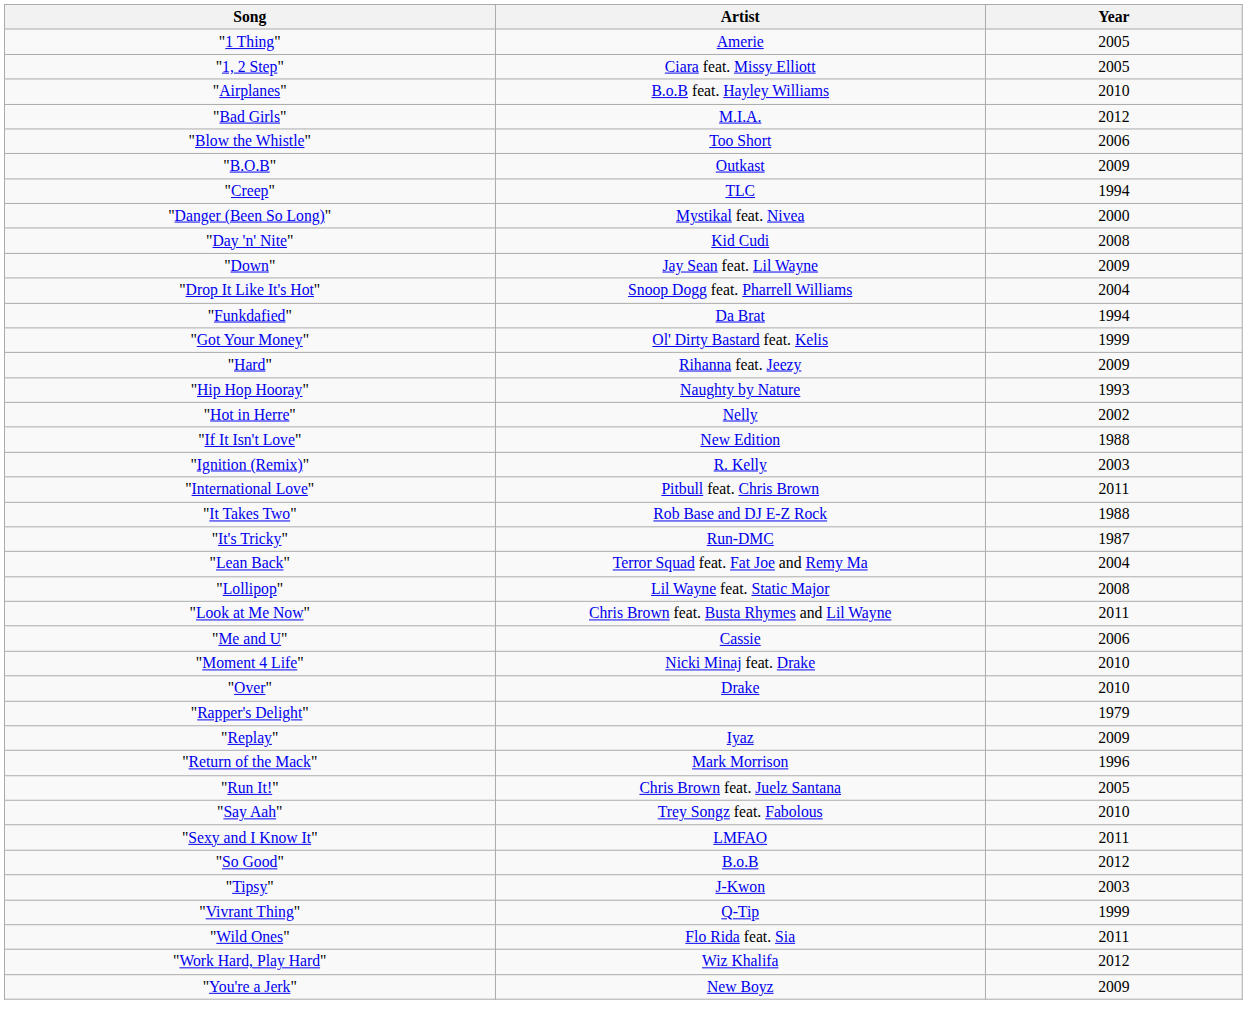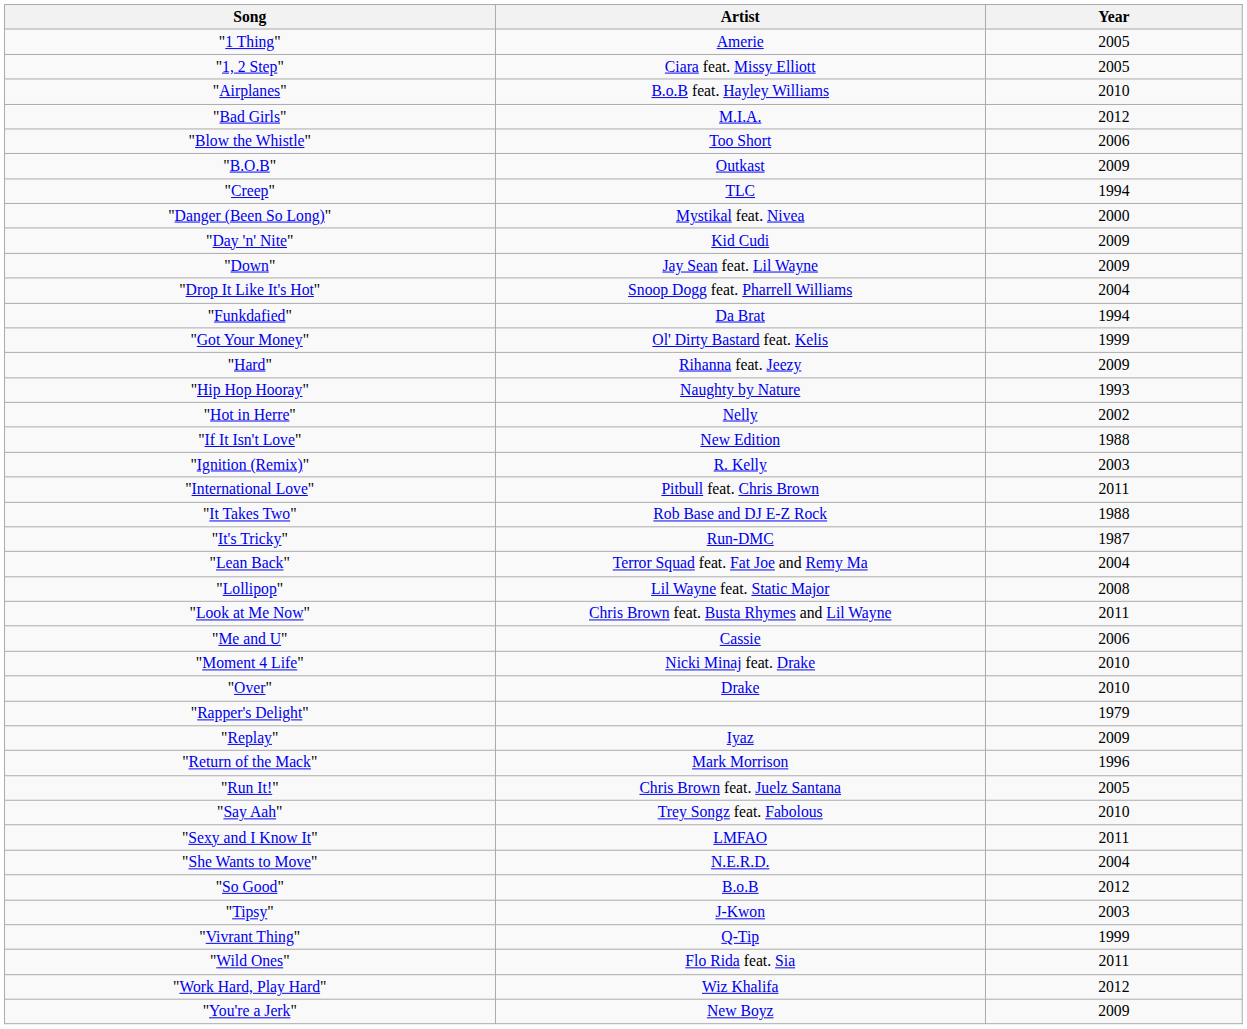"Day 'n' Nite" | Year: 2008 -> 2009
+ row: "She Wants to Move" | N.E.R.D. | 2004
